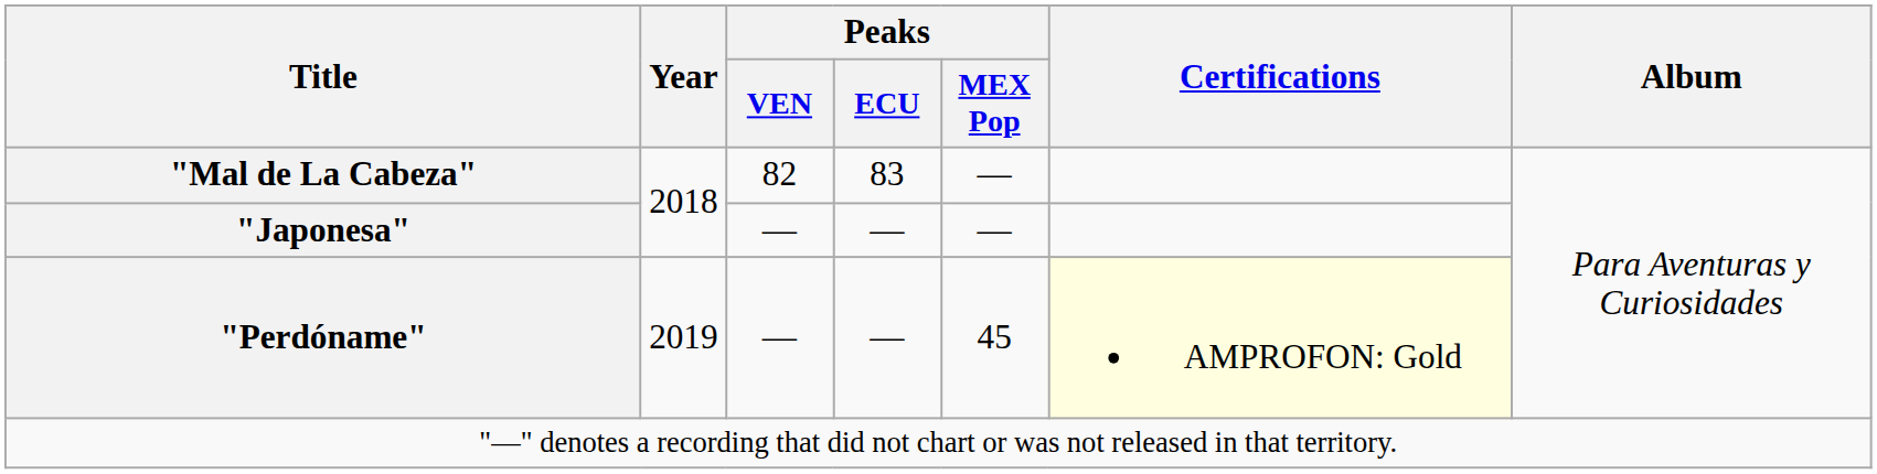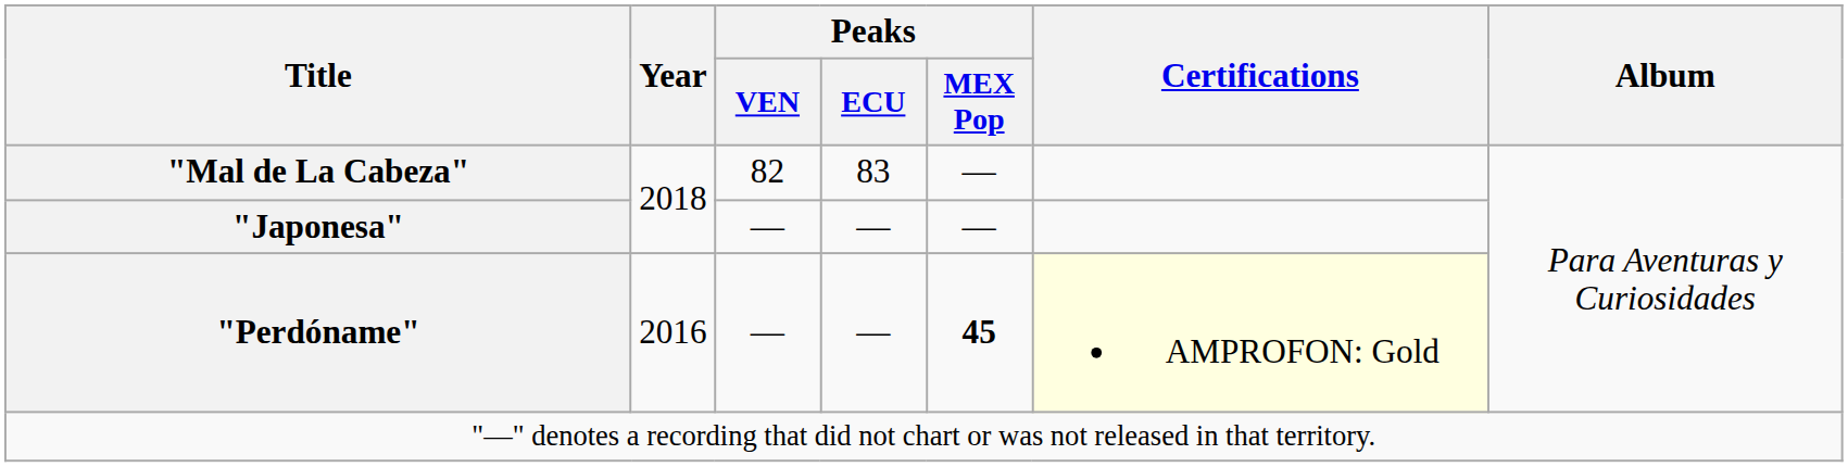"Perdóname" | Year: 2019 -> 2016
"Perdóname" | Peaks / MEX Pop: normal -> bold
